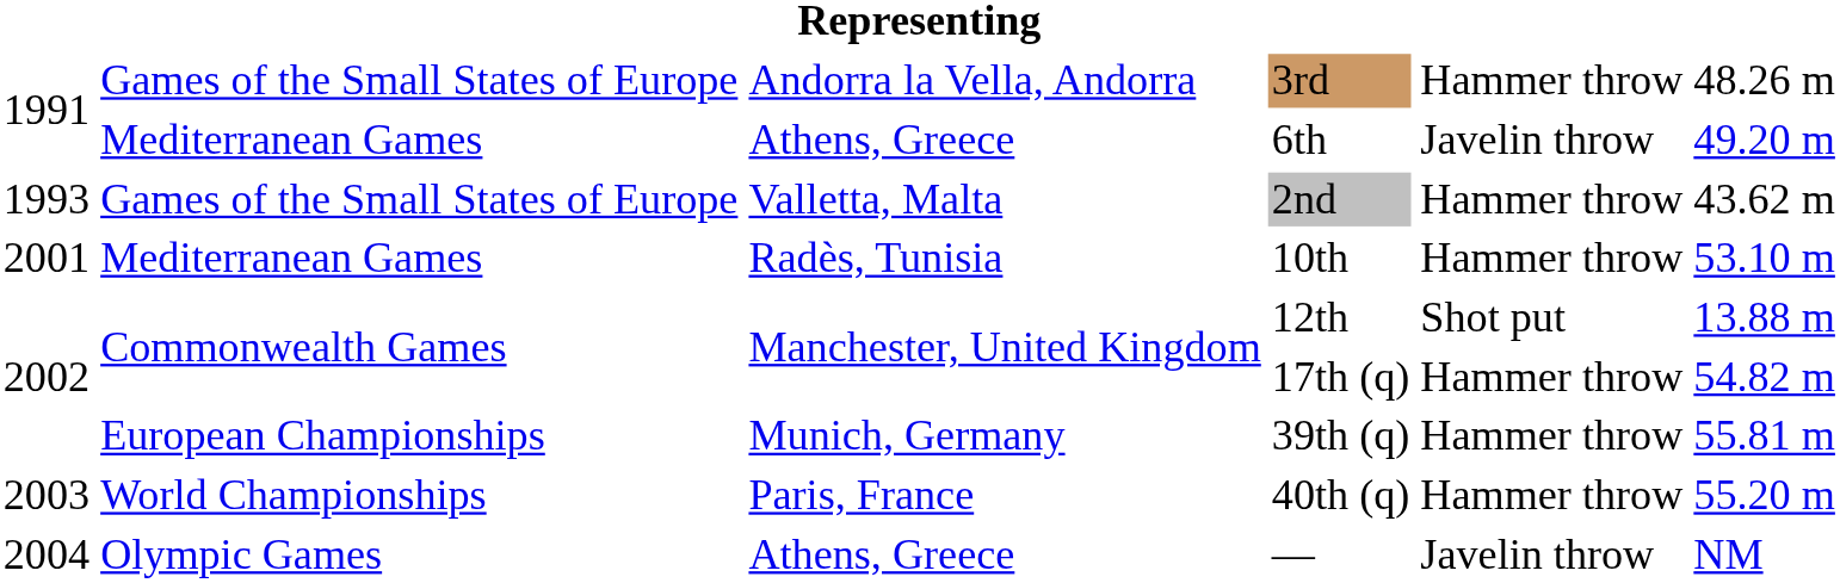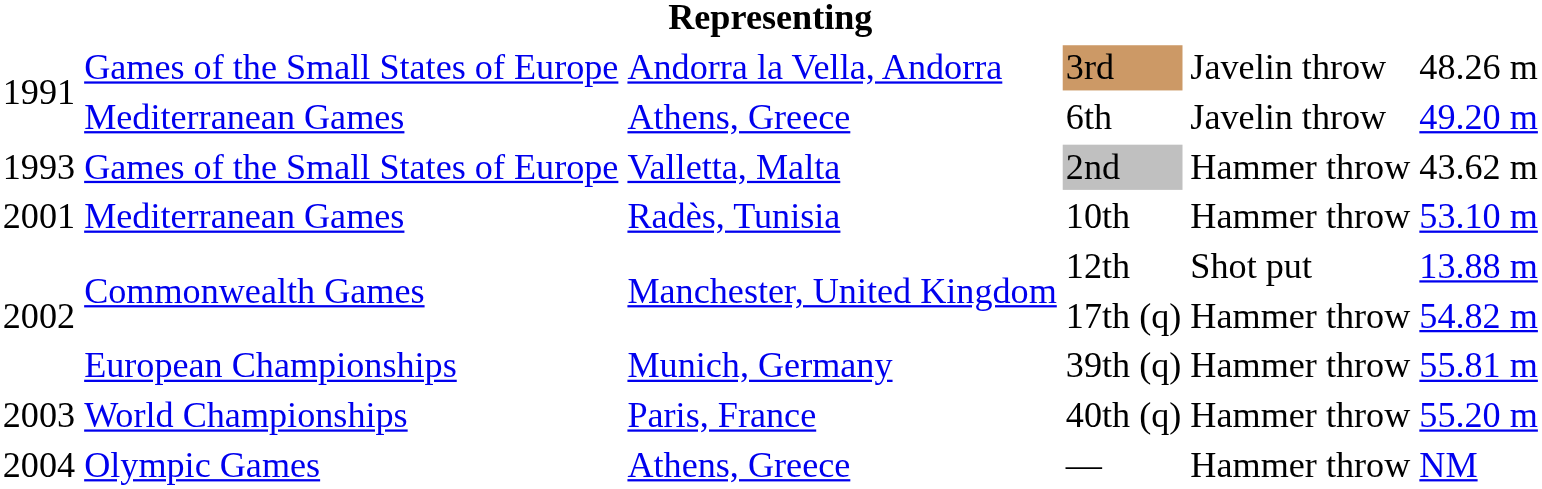3rd | column 5: Hammer throw -> Javelin throw
— | column 5: Javelin throw -> Hammer throw
